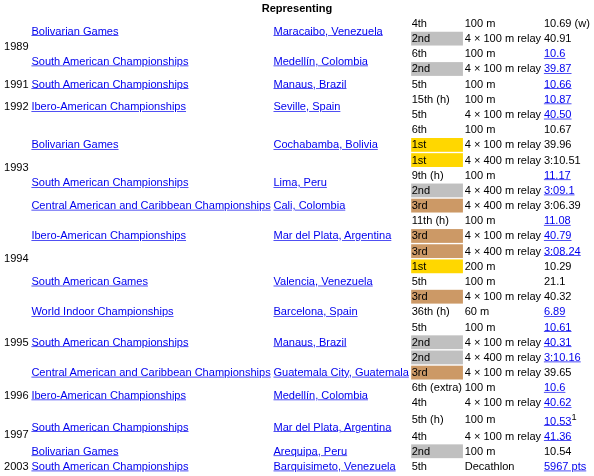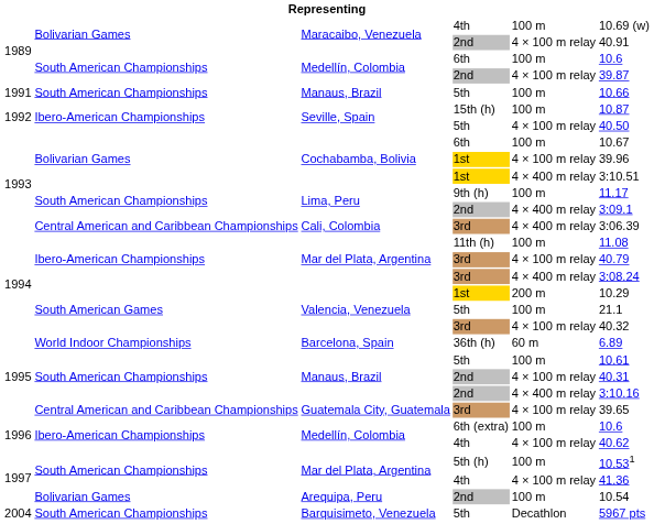Barquisimeto, Venezuela | column 1: 2003 -> 2004
